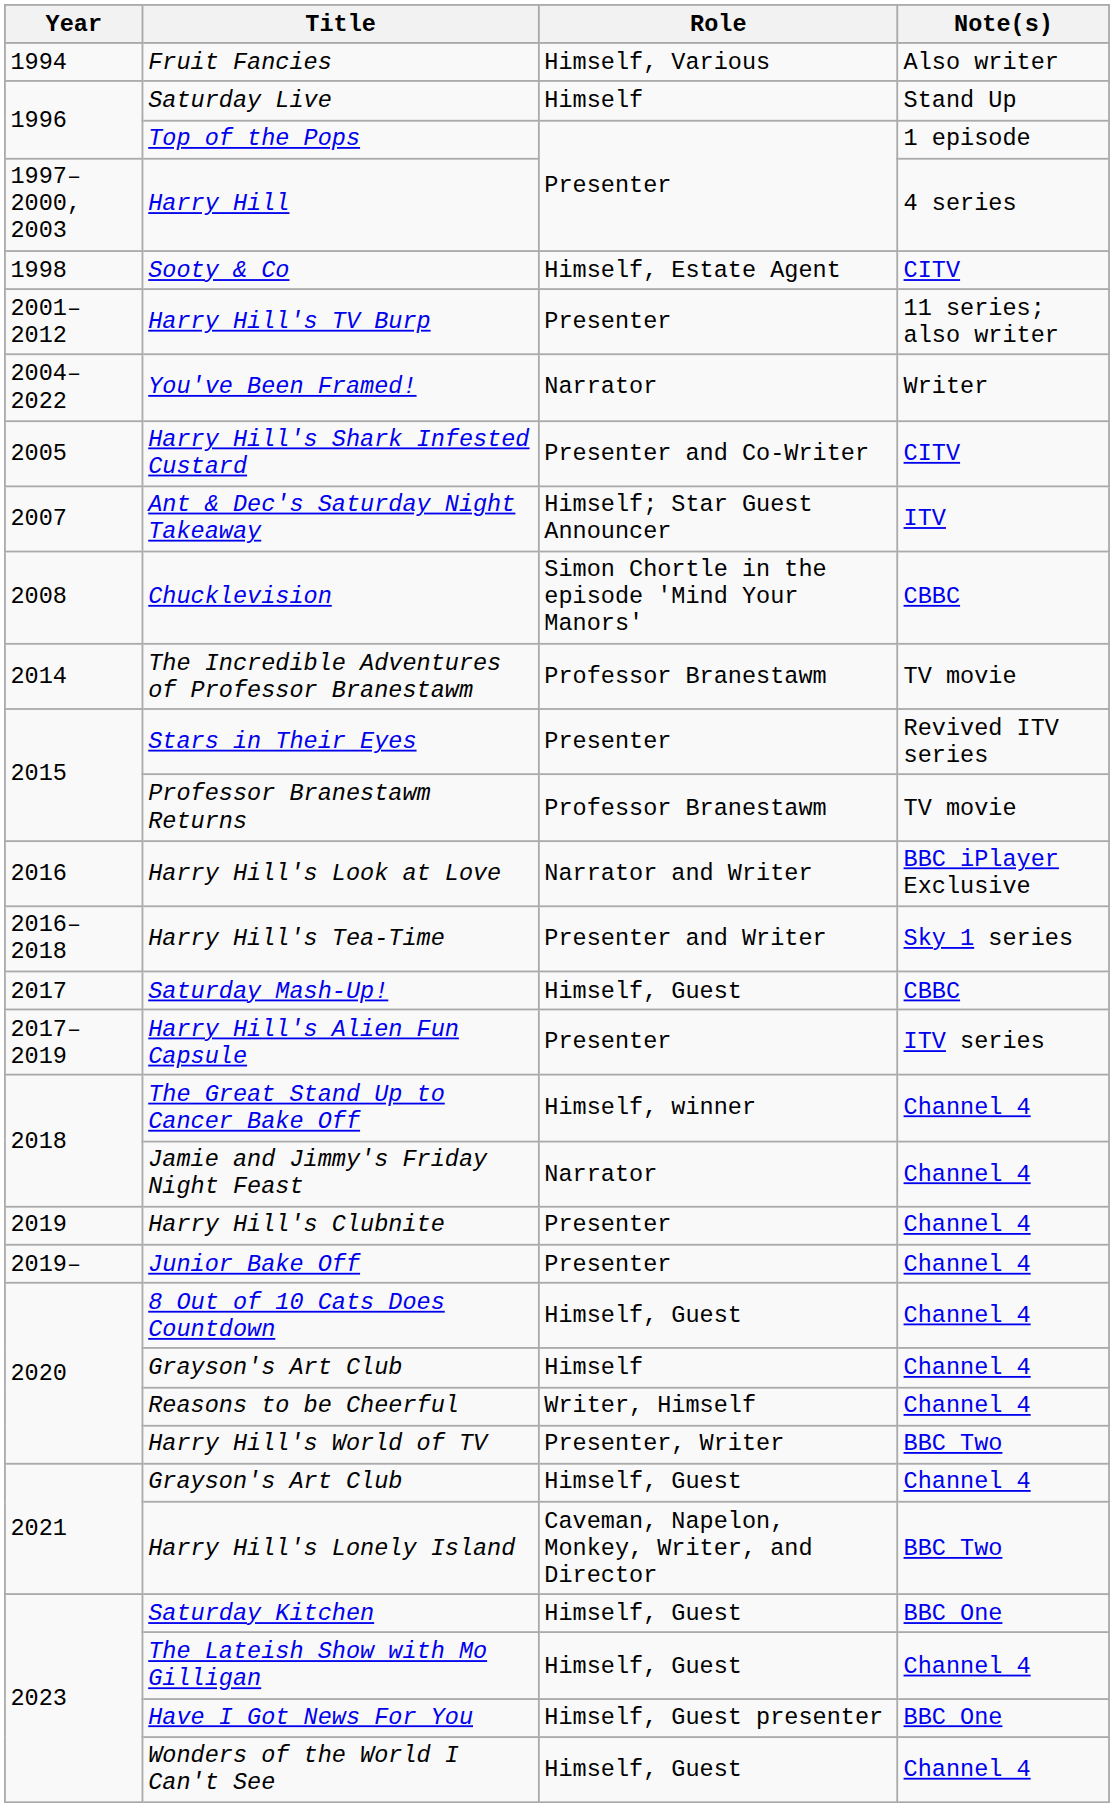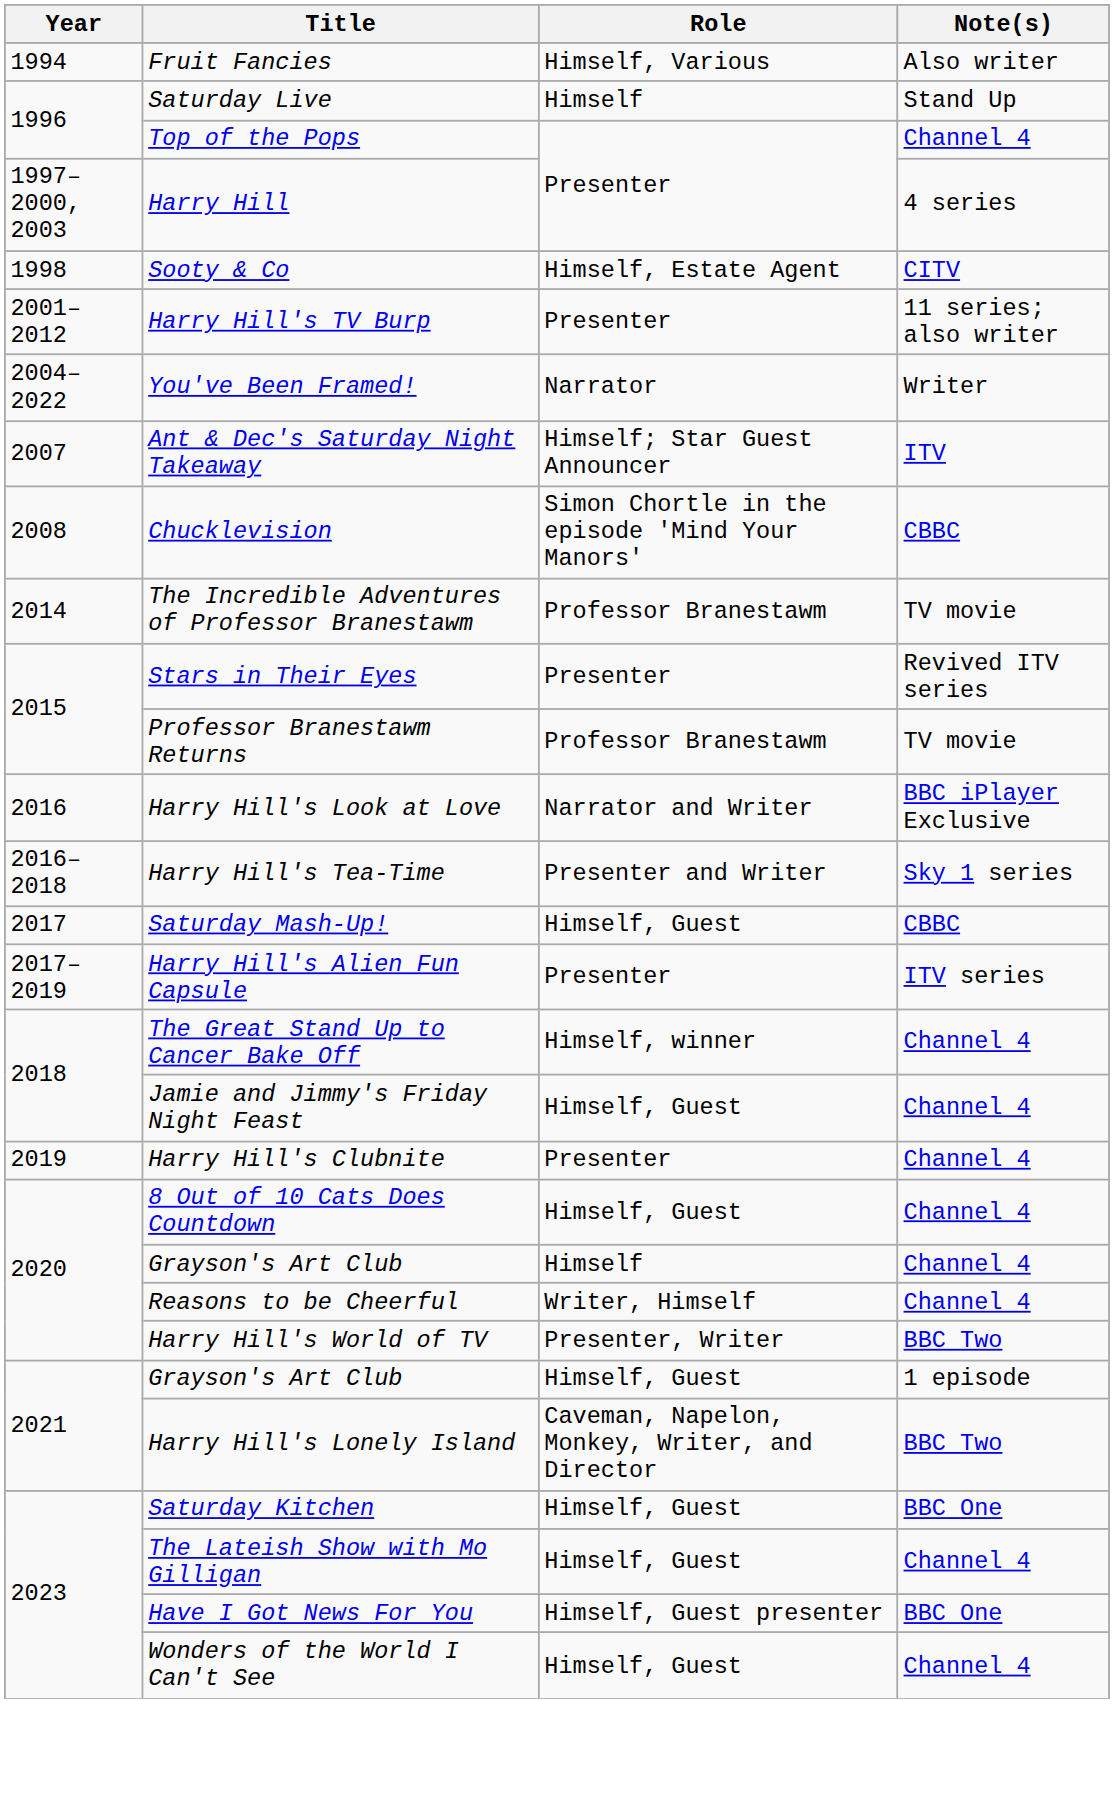Top of the Pops | Note(s): 1 episode -> Channel 4
- row: 2005 | Harry Hill's Shark Infested Custard | Presenter and Co-Writer | CITV
Jamie and Jimmy's Friday Night Feast | Role: Narrator -> Himself, Guest
- row: 2019– | Junior Bake Off | Presenter | Channel 4
2021 / Grayson's Art Club | Note(s): Channel 4 -> 1 episode
